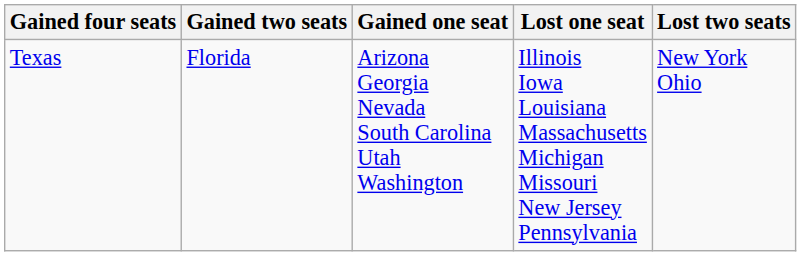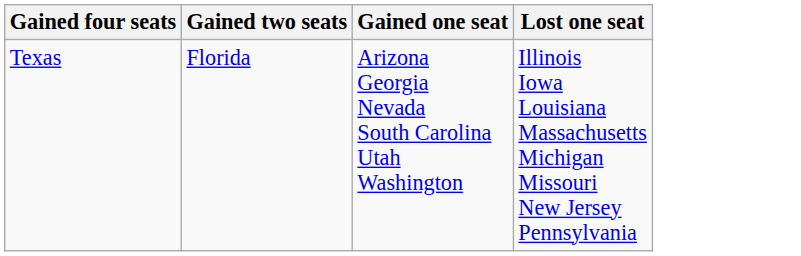- column: Lost two seats | New York Ohio
